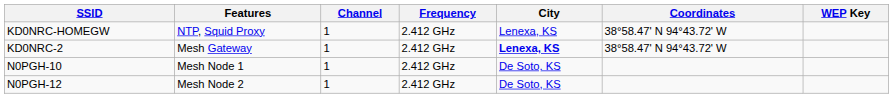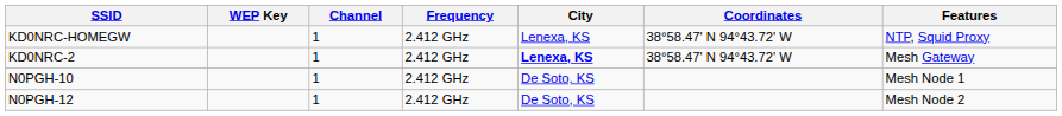columns swapped: WEP Key <-> Features
